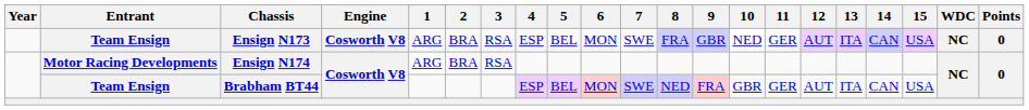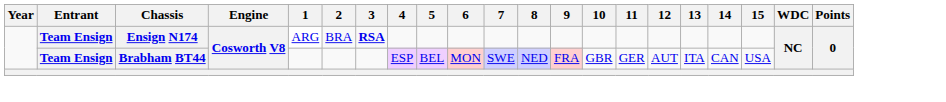- row: Team Ensign | Ensign N173 | Cosworth V8 | ARG | BRA | RSA | ESP | BEL | MON | SWE | FRA | GBR | NED | GER | AUT | ITA | CAN | USA | NC | 0
Ensign N174 | Entrant: Motor Racing Developments -> Team Ensign
Ensign N174 | 3: normal -> bold
